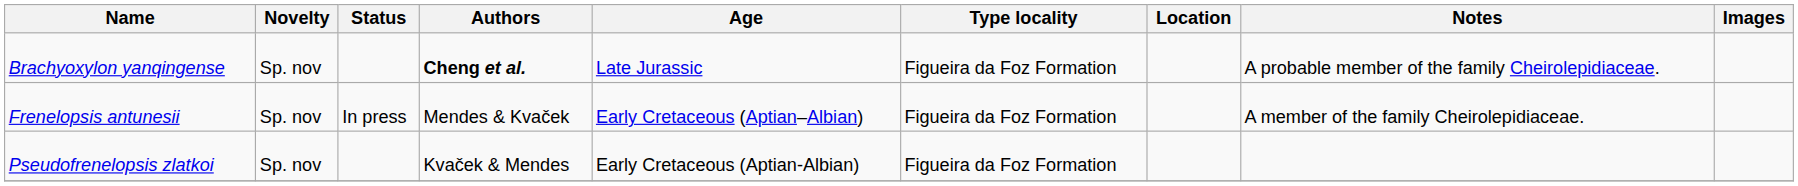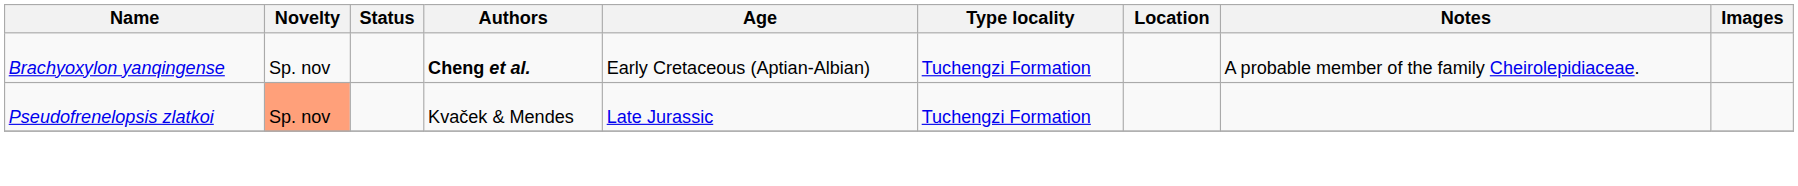Brachyoxylon yanqingense | Age: Late Jurassic -> Early Cretaceous (Aptian-Albian)
Brachyoxylon yanqingense | Type locality: Figueira da Foz Formation -> Tuchengzi Formation
- row: Frenelopsis antunesii | Sp. nov | In press | Mendes & Kvaček | Early Cretaceous (Aptian–Albian) | Figueira da Foz Formation | A member of the family Cheirolepidiaceae.
Pseudofrenelopsis zlatkoi | Novelty: no background -> lightsalmon background
Pseudofrenelopsis zlatkoi | Age: Early Cretaceous (Aptian-Albian) -> Late Jurassic
Pseudofrenelopsis zlatkoi | Type locality: Figueira da Foz Formation -> Tuchengzi Formation
